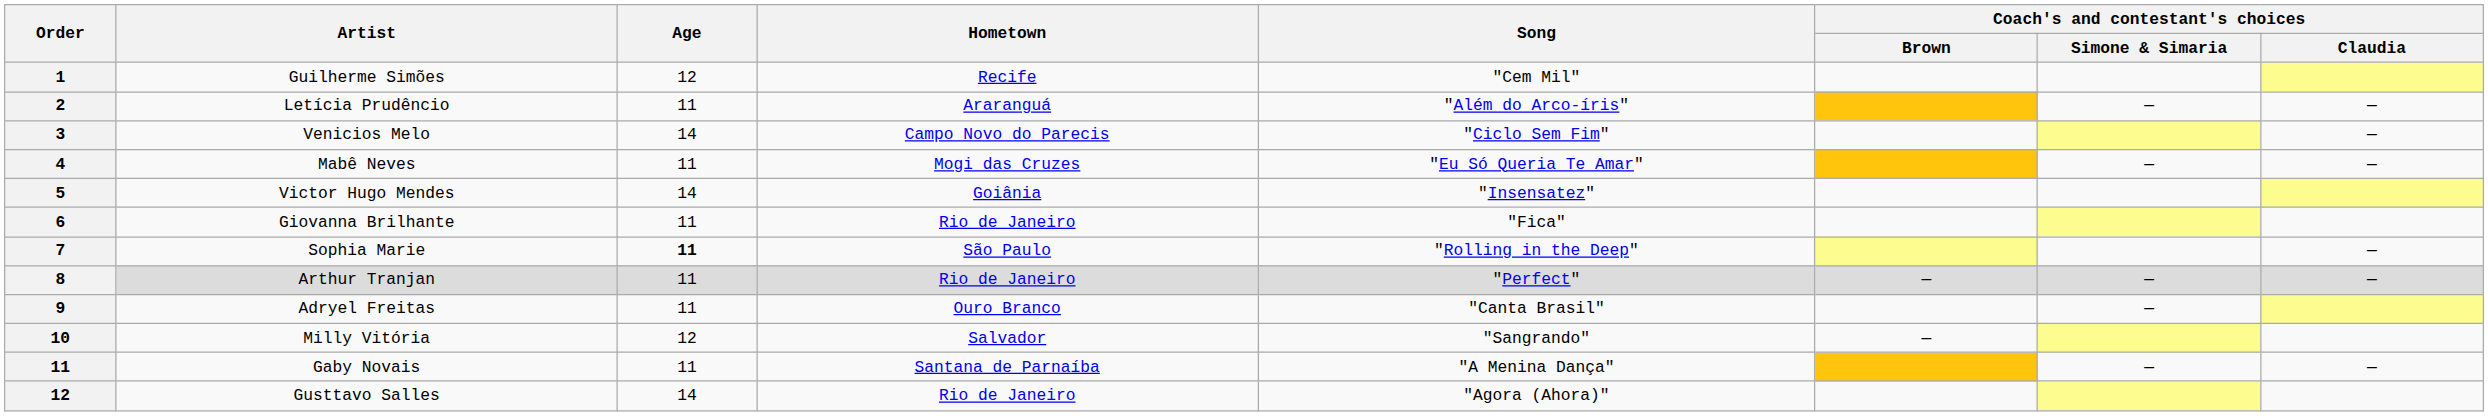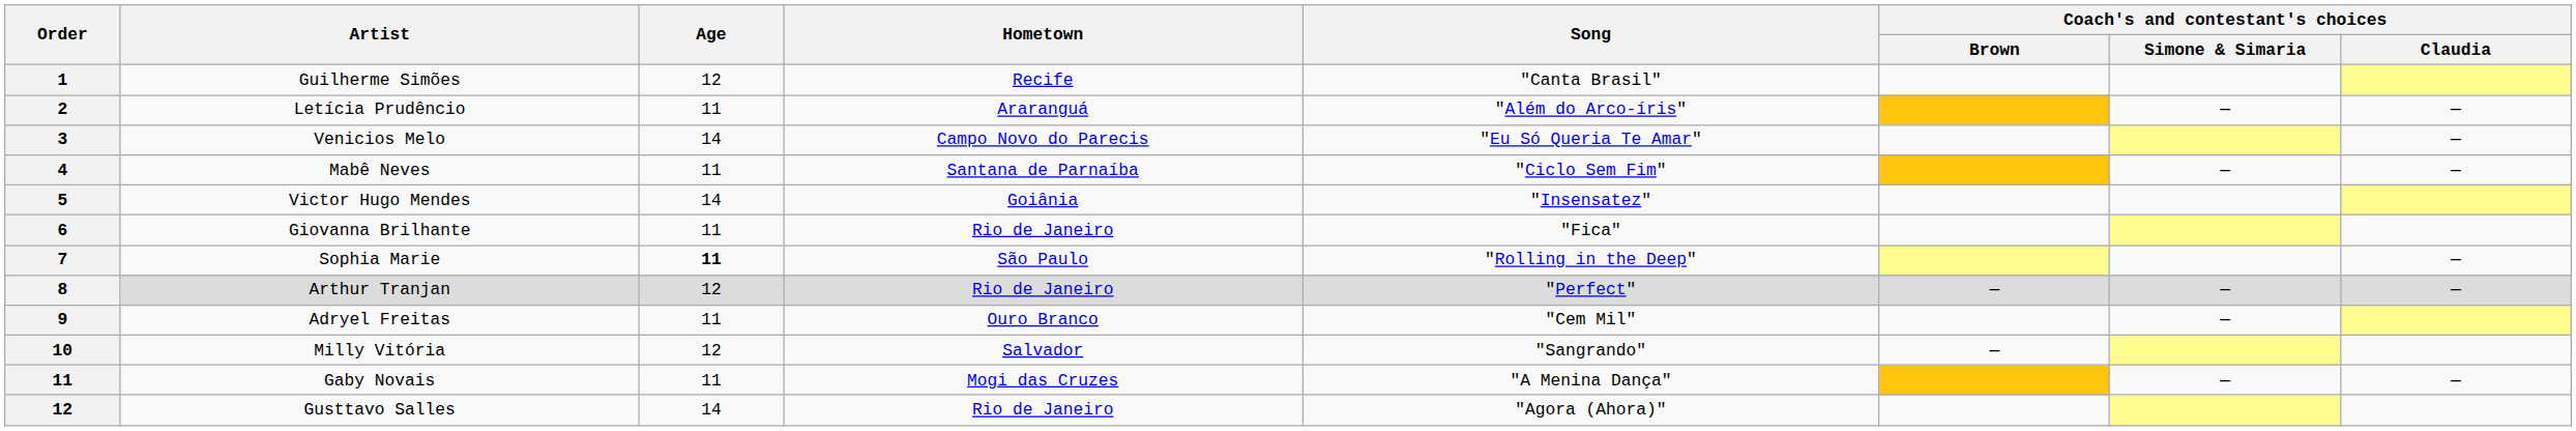Guilherme Simões | Song: "Cem Mil" -> "Canta Brasil"
Venicios Melo | Song: "Ciclo Sem Fim" -> "Eu Só Queria Te Amar"
Mabê Neves | Hometown: Mogi das Cruzes -> Santana de Parnaíba
Mabê Neves | Song: "Eu Só Queria Te Amar" -> "Ciclo Sem Fim"
Arthur Tranjan | Age: 11 -> 12
Adryel Freitas | Song: "Canta Brasil" -> "Cem Mil"
Gaby Novais | Hometown: Santana de Parnaíba -> Mogi das Cruzes
